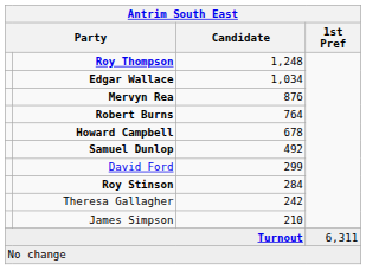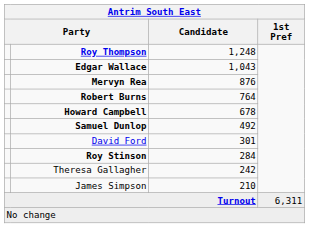Edgar Wallace | Candidate: 1,034 -> 1,043
David Ford | Candidate: 299 -> 301
